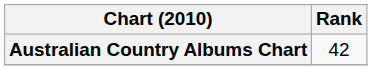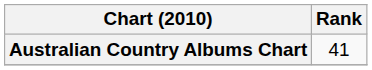Australian Country Albums Chart | Rank: 42 -> 41
